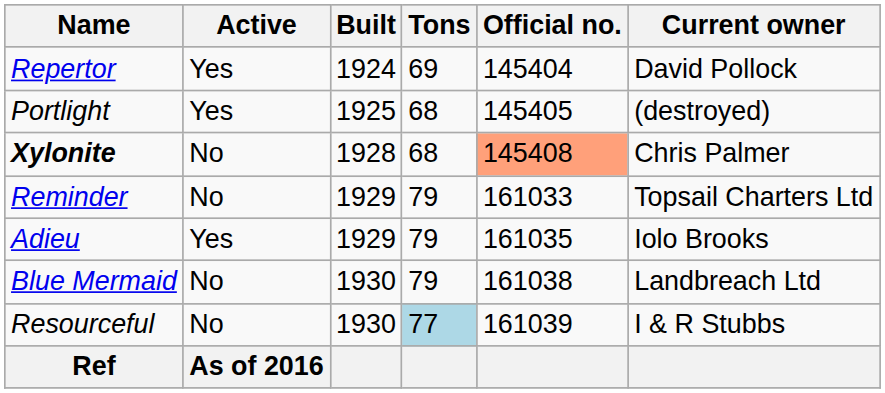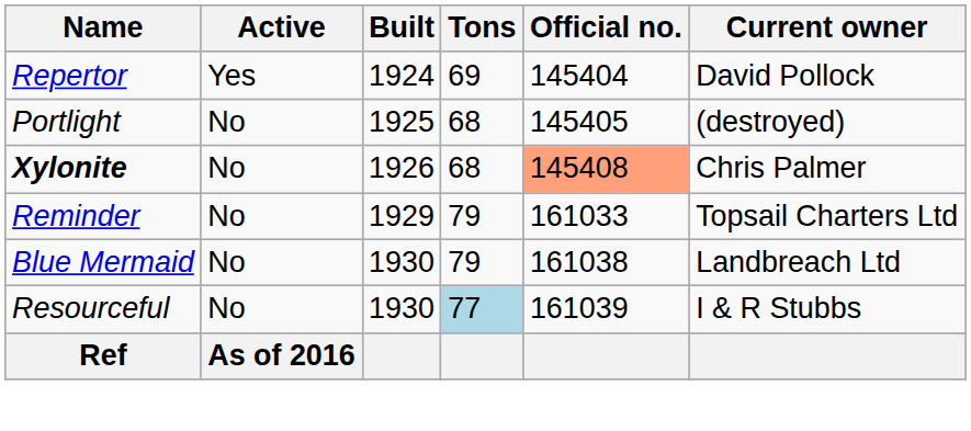Portlight | Active: Yes -> No
Xylonite | Built: 1928 -> 1926
- row: Adieu | Yes | 1929 | 79 | 161035 | Iolo Brooks
